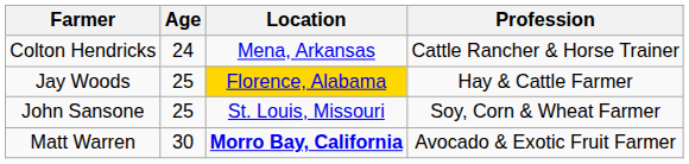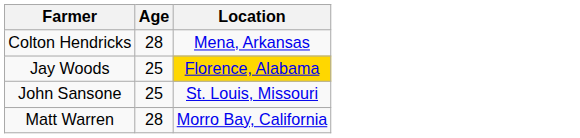- column: Profession | Cattle Rancher & Horse Trainer | Hay & Cattle Farmer | Soy, Corn & Wheat Farmer | Avocado & Exotic Fruit Farmer
Colton Hendricks | Age: 24 -> 28
Matt Warren | Age: 30 -> 28
Matt Warren | Location: bold -> normal
